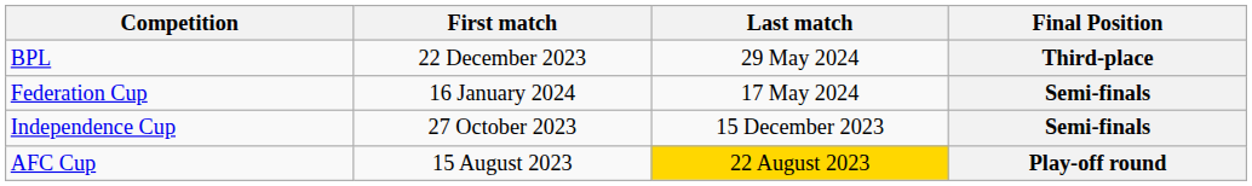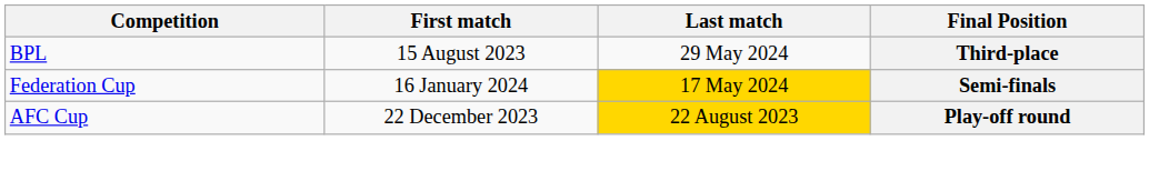BPL | First match: 22 December 2023 -> 15 August 2023
Federation Cup | Last match: no background -> gold background
- row: Independence Cup | 27 October 2023 | 15 December 2023 | Semi-finals
AFC Cup | First match: 15 August 2023 -> 22 December 2023
